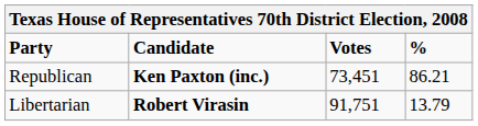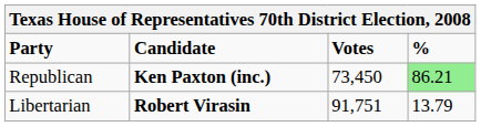Republican | Votes: 73,451 -> 73,450
Republican | %: no background -> lightgreen background
